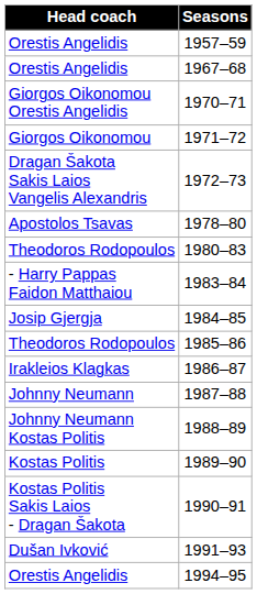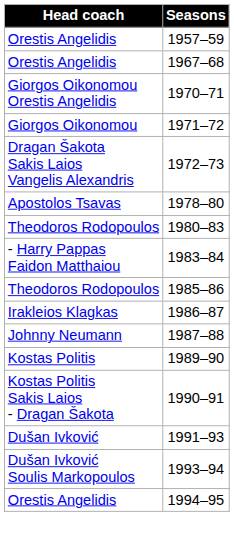- row: Josip Gjergja | 1984–85
- row: Johnny Neumann Kostas Politis | 1988–89
+ row: Dušan Ivković Soulis Markopoulos | 1993–94
